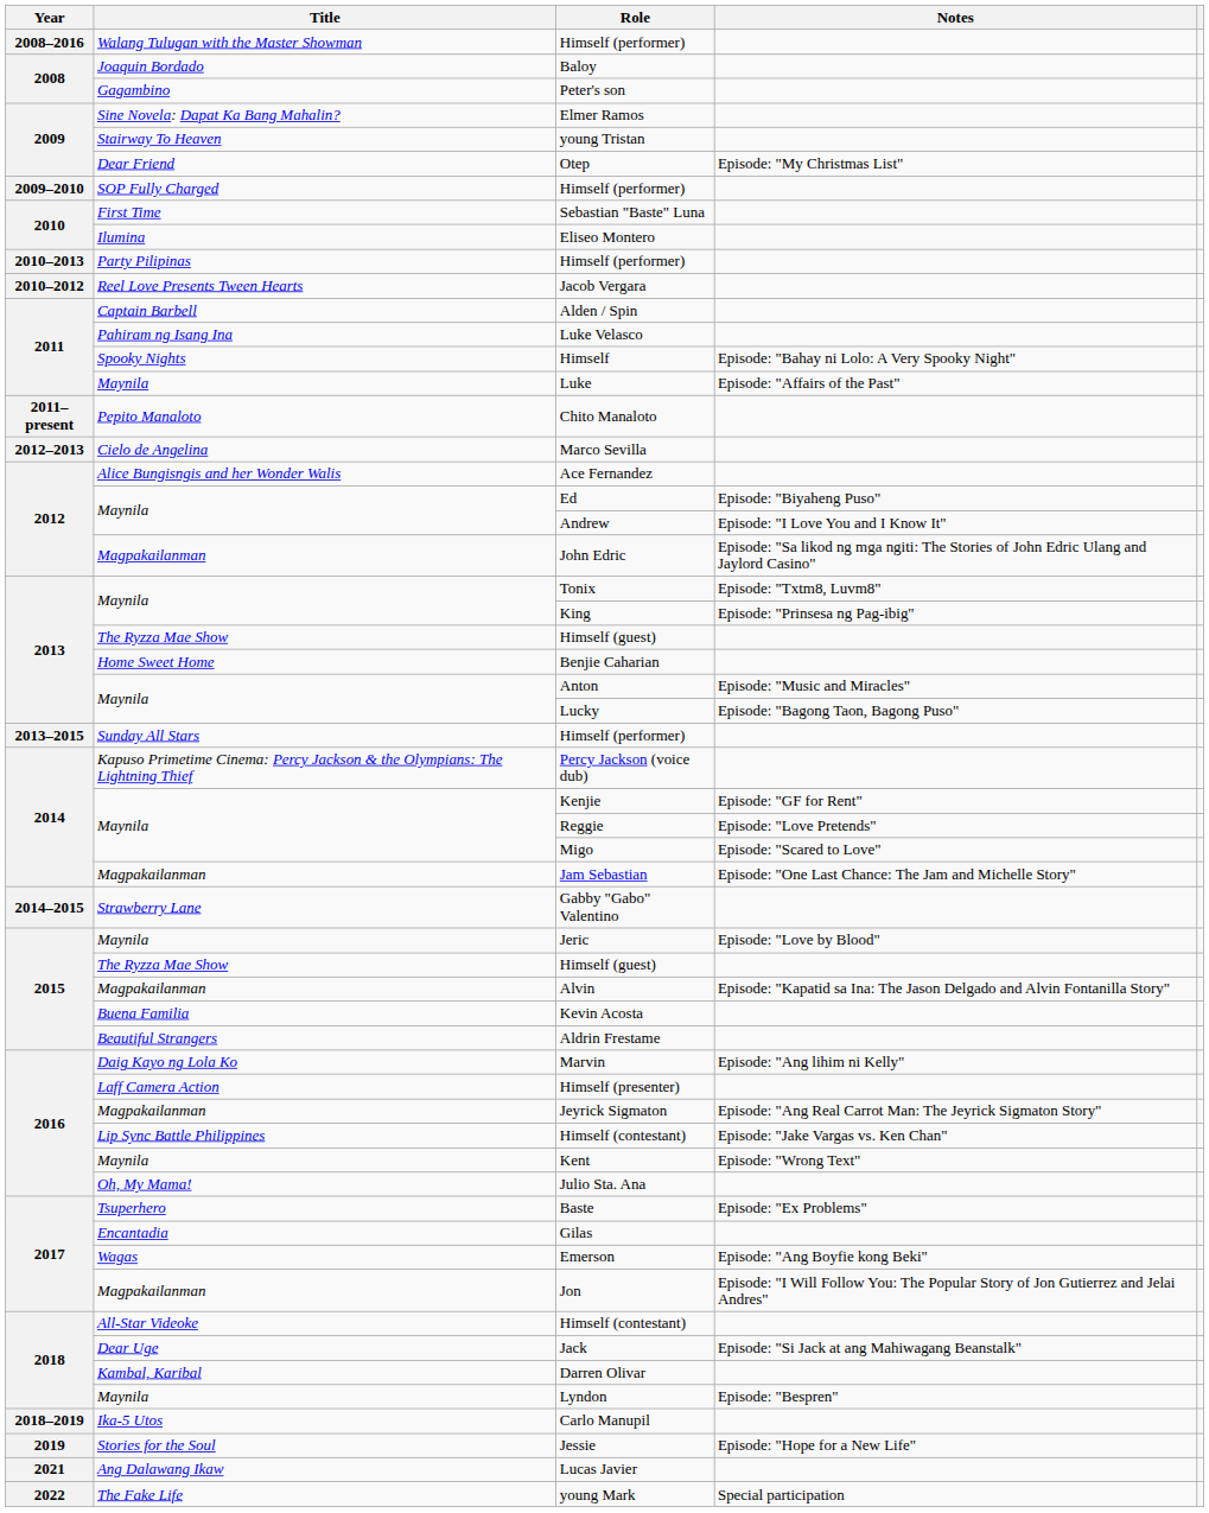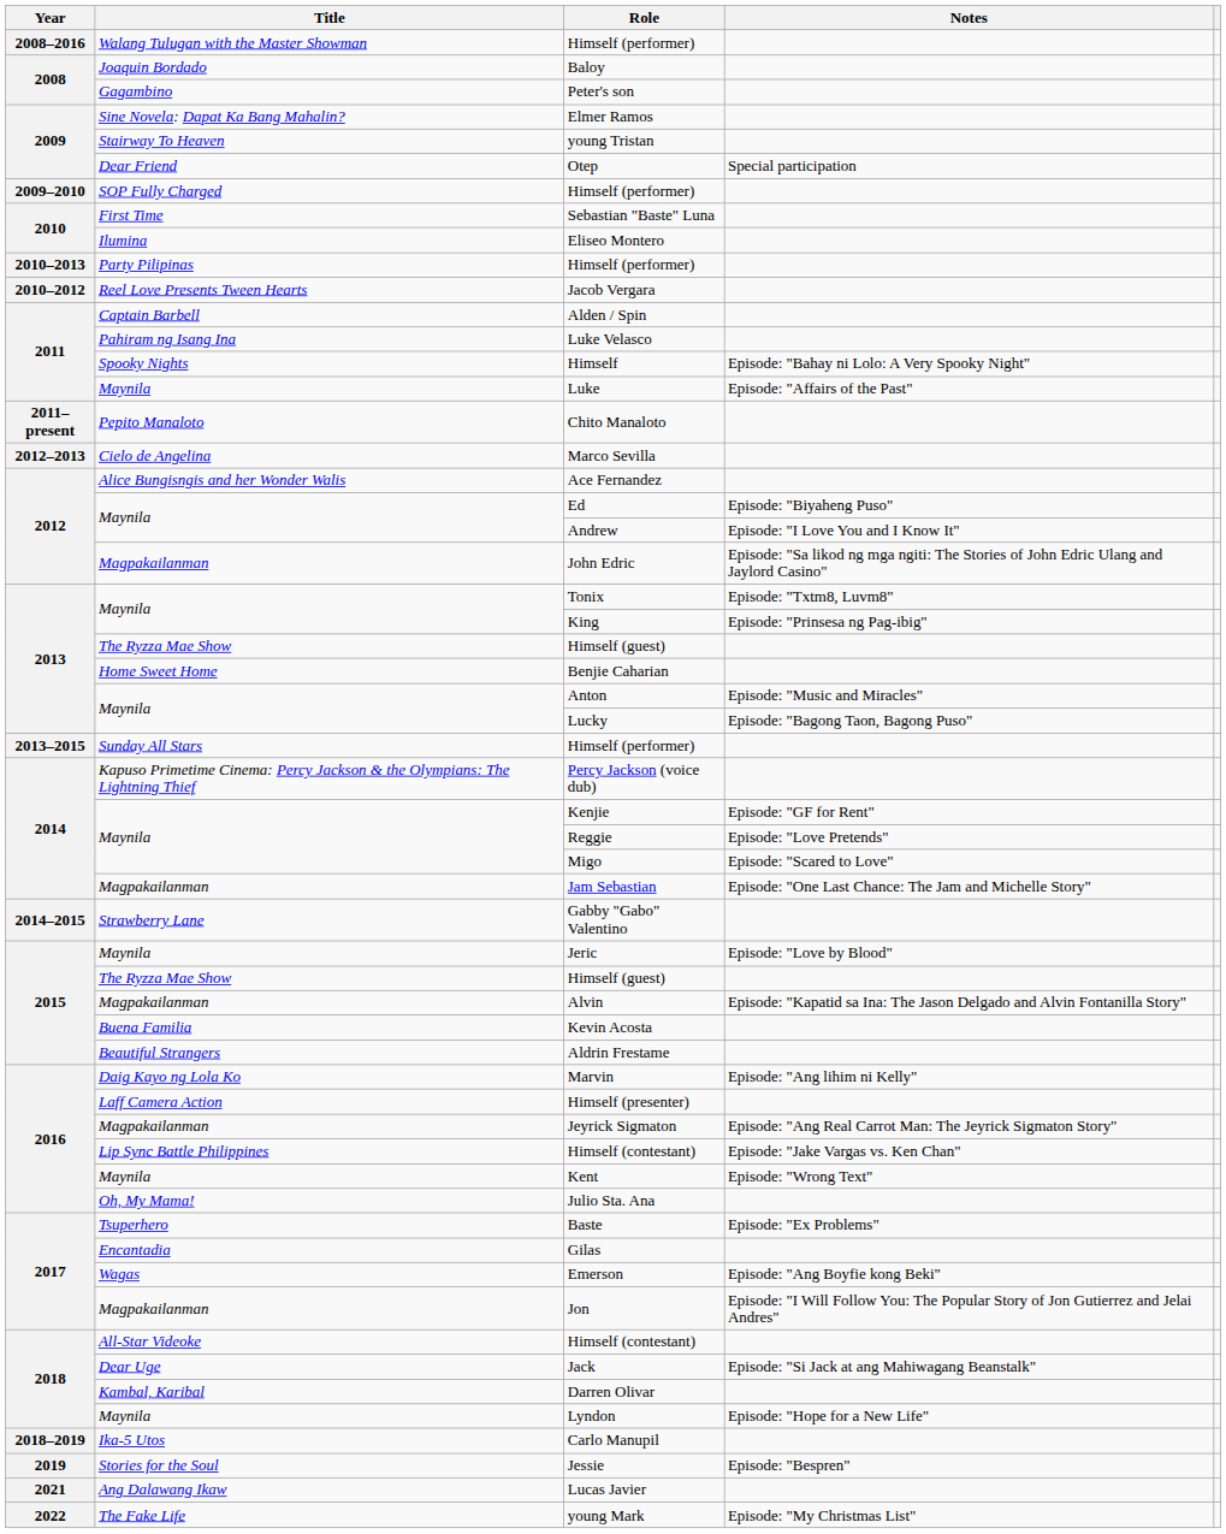Otep | Notes: Episode: "My Christmas List" -> Special participation
Lyndon | Notes: Episode: "Bespren" -> Episode: "Hope for a New Life"
Jessie | Notes: Episode: "Hope for a New Life" -> Episode: "Bespren"
young Mark | Notes: Special participation -> Episode: "My Christmas List"
